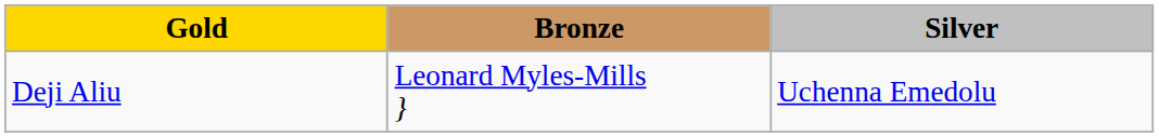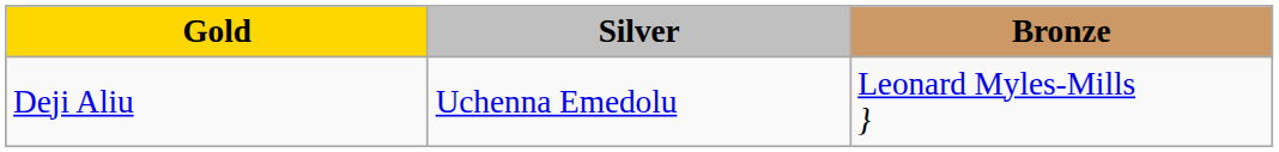columns swapped: Silver <-> Bronze
